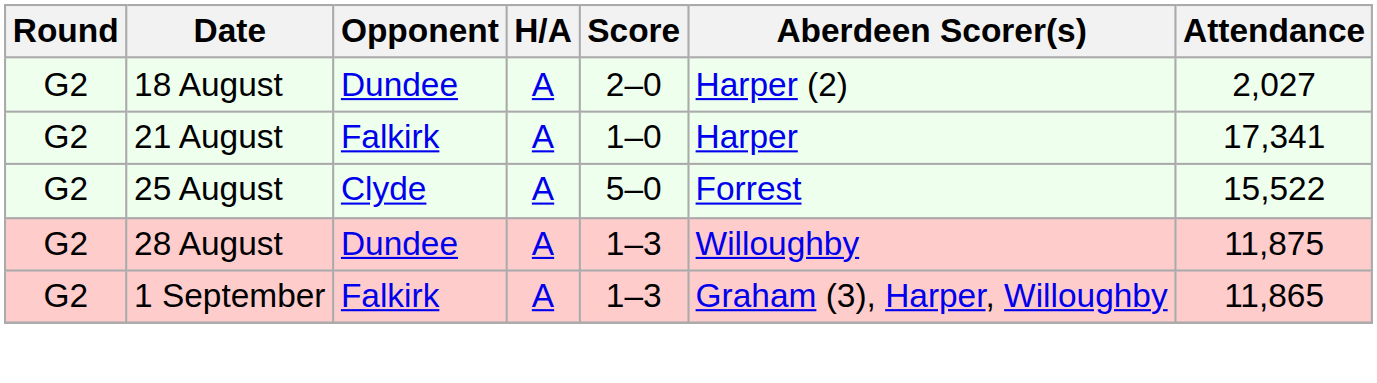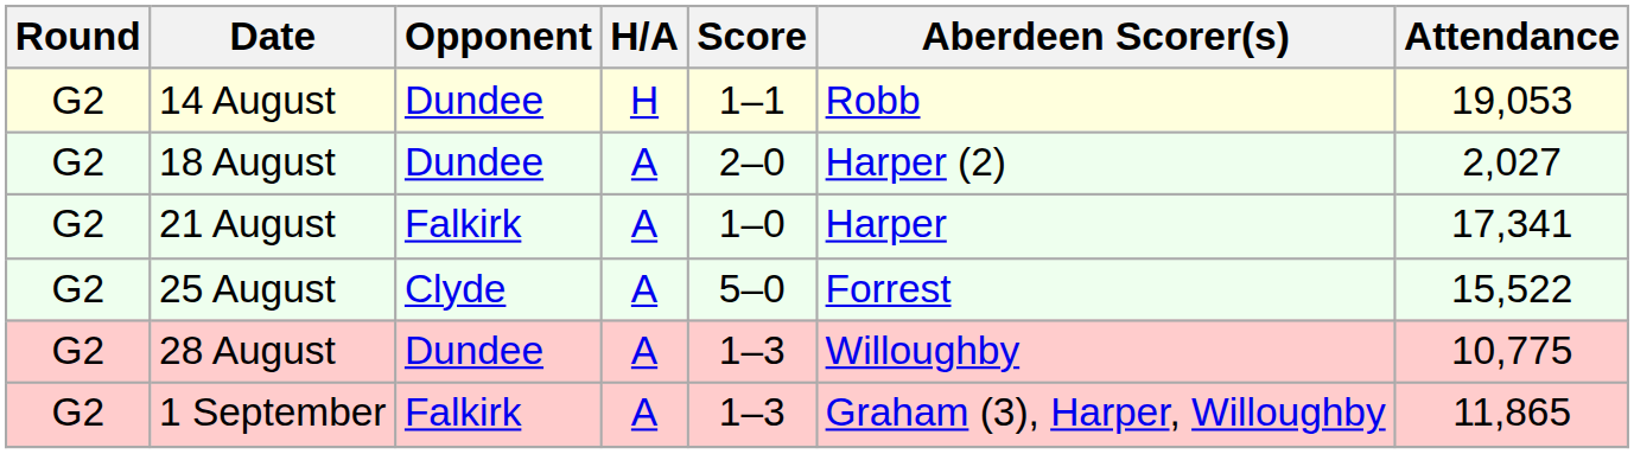+ row: G2 | 14 August | Dundee | H | 1–1 | Robb | 19,053
28 August | Attendance: 11,875 -> 10,775
